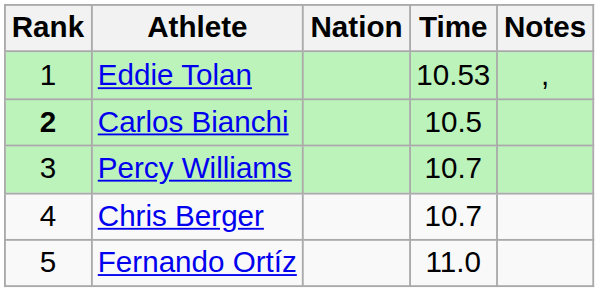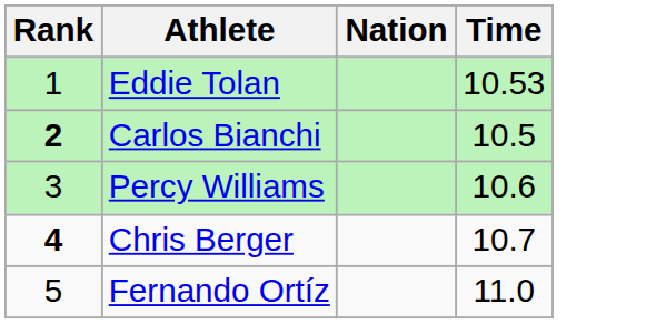- column: Notes | ,
Percy Williams | Time: 10.7 -> 10.6
Chris Berger | Rank: normal -> bold
